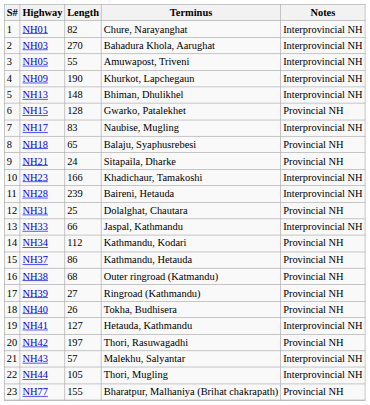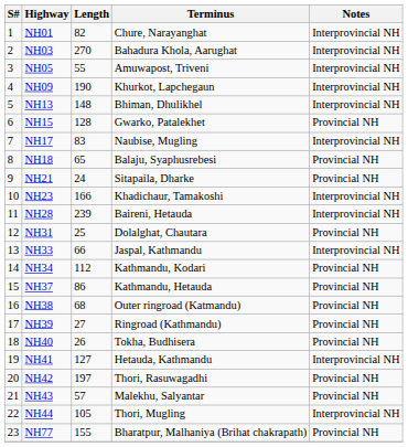NH43 | Notes: Interprovincial NH -> Provincial NH
